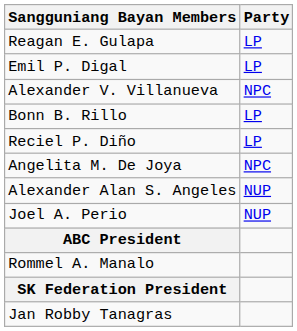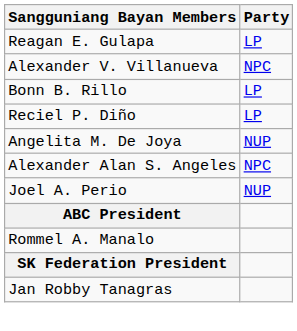- row: Emil P. Digal | LP
Angelita M. De Joya | Party: NPC -> NUP
Alexander Alan S. Angeles | Party: NUP -> NPC
